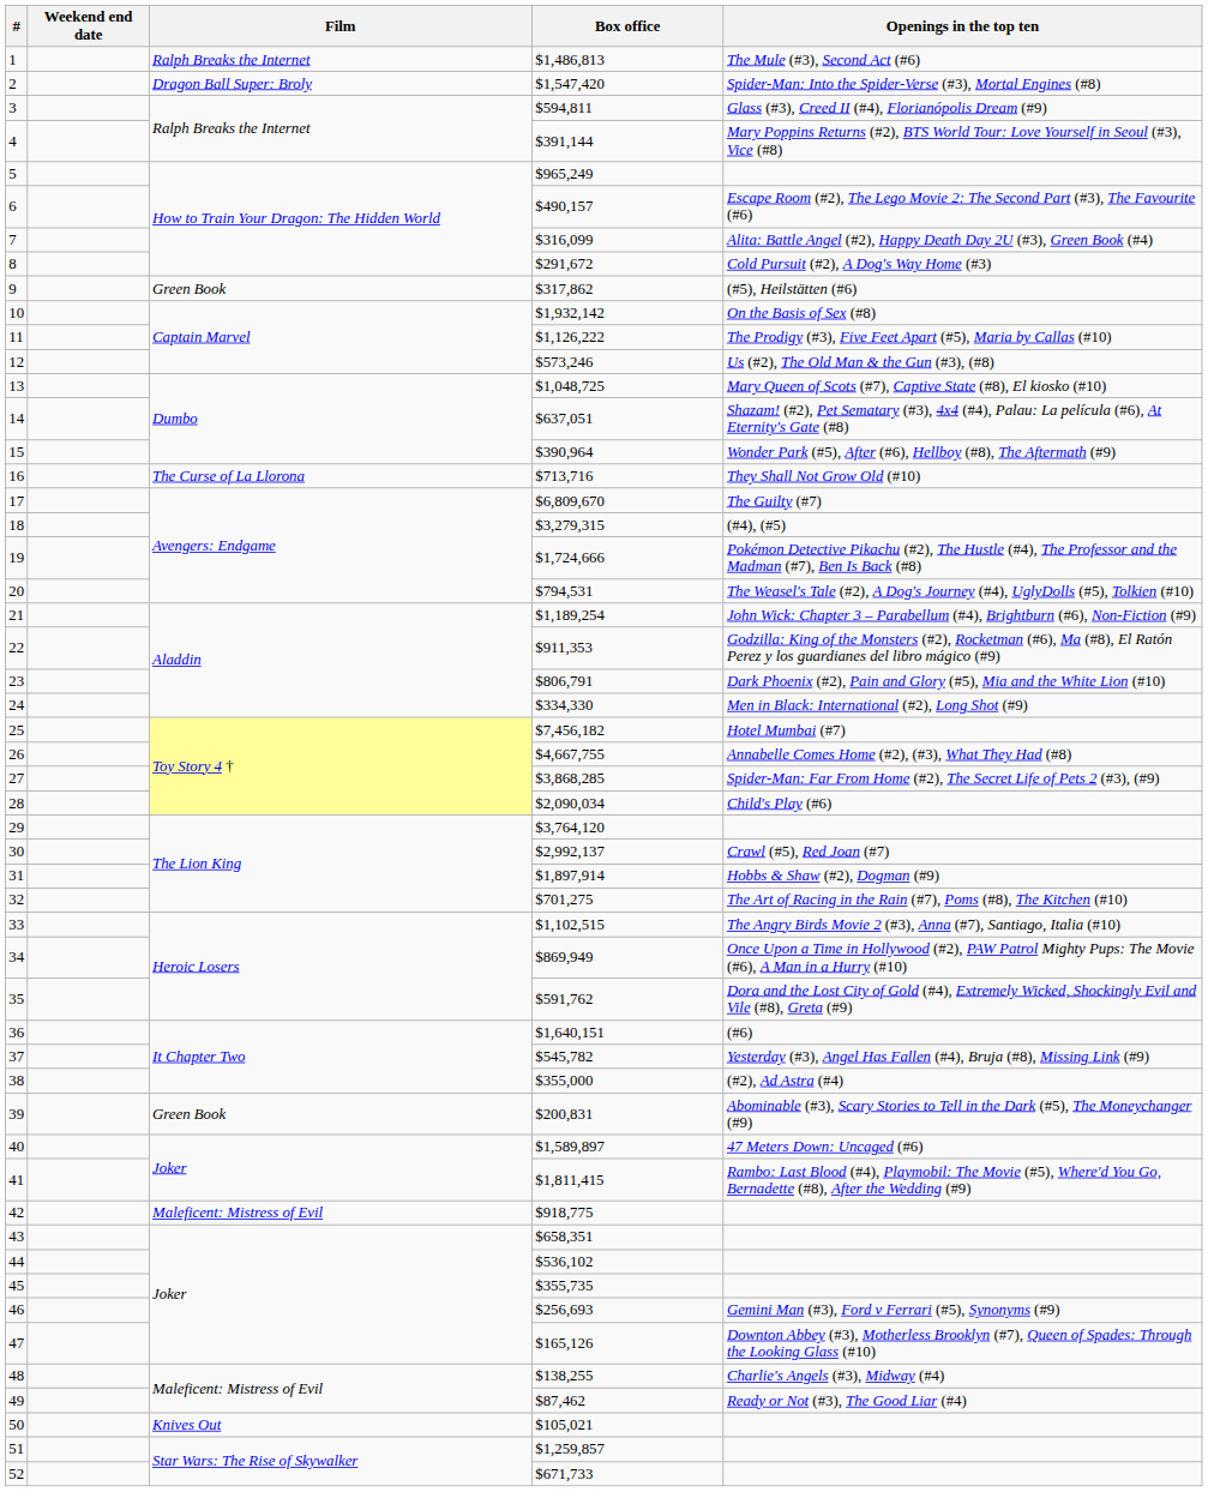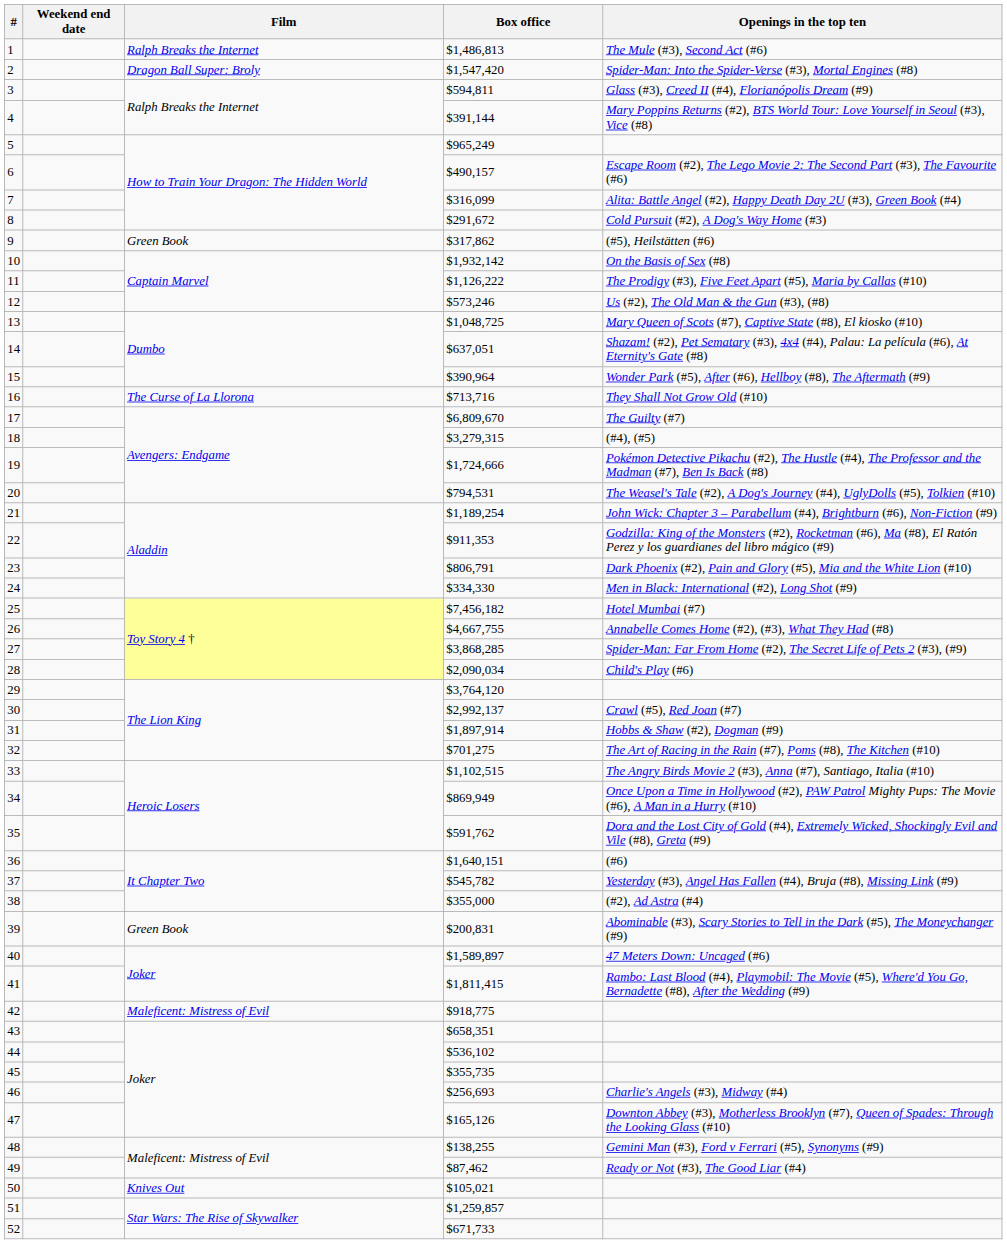46 | Openings in the top ten: Gemini Man (#3), Ford v Ferrari (#5), Synonyms (#9) -> Charlie's Angels (#3), Midway (#4)
48 | Openings in the top ten: Charlie's Angels (#3), Midway (#4) -> Gemini Man (#3), Ford v Ferrari (#5), Synonyms (#9)
